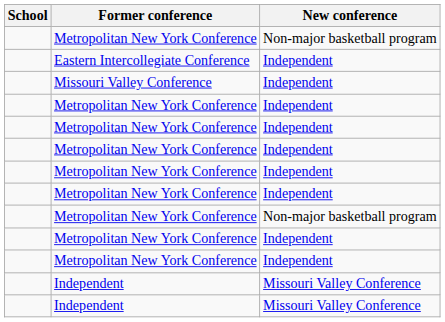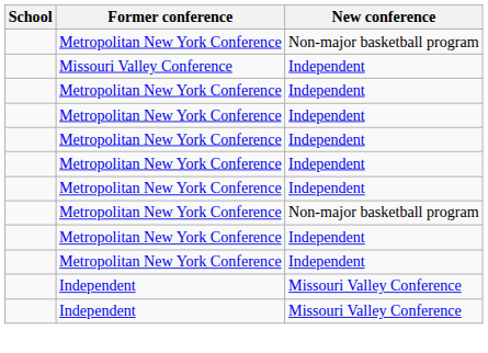- row: Eastern Intercollegiate Conference | Independent
